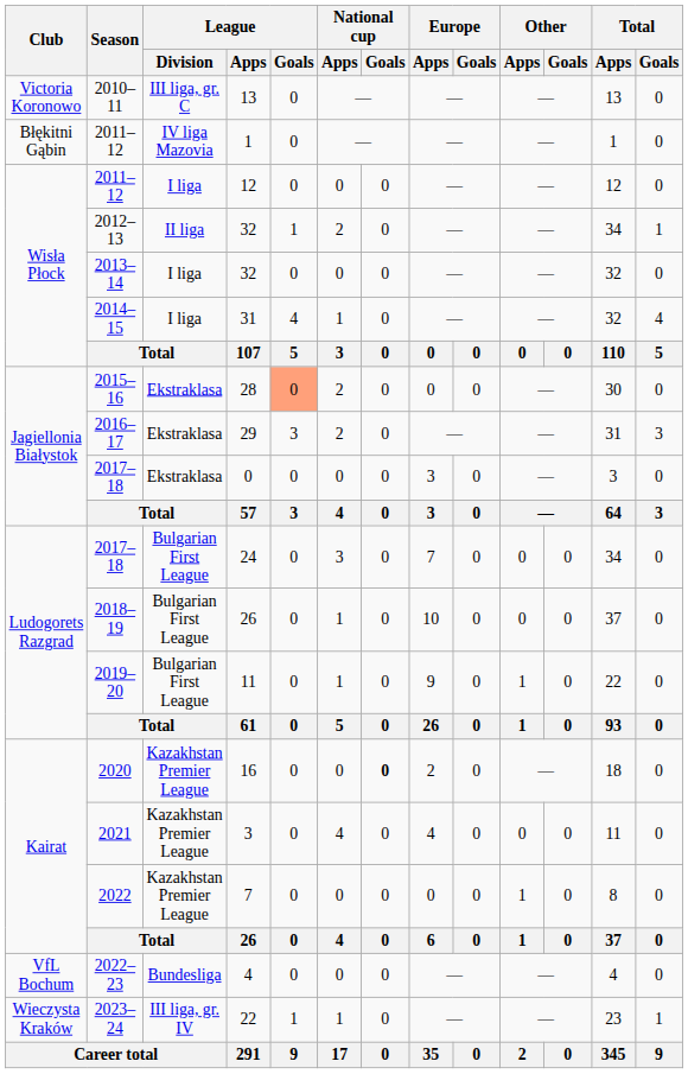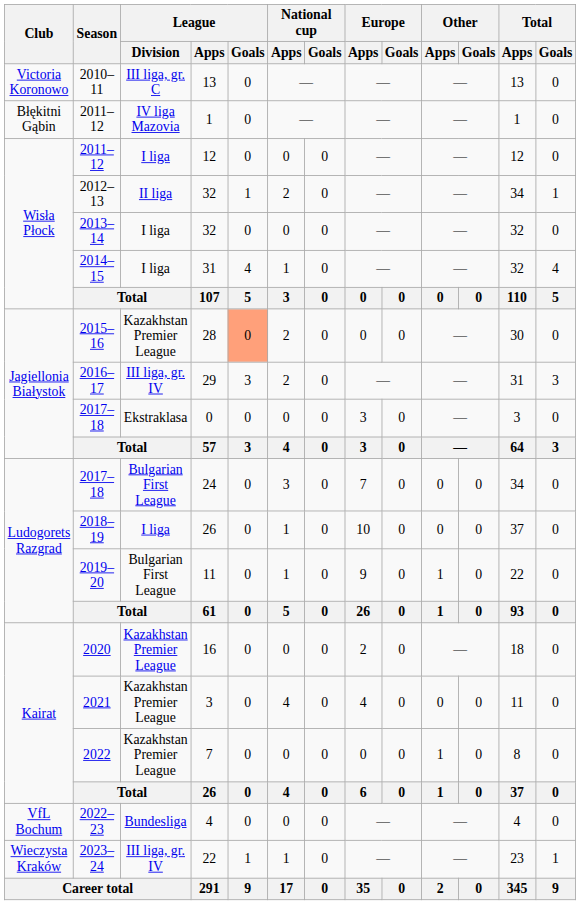28 | League / Division: Ekstraklasa -> Kazakhstan Premier League
29 | League / Division: Ekstraklasa -> III liga, gr. IV
2018–19 / 26 | League / Division: Bulgarian First League -> I liga
16 | National cup / Goals: bold -> normal
